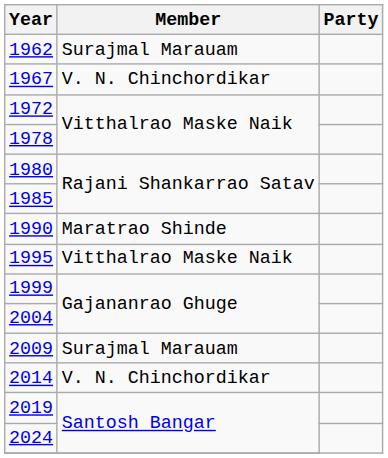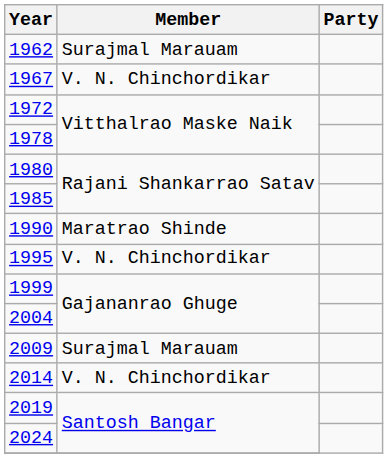1995 | Member: Vitthalrao Maske Naik -> V. N. Chinchordikar
